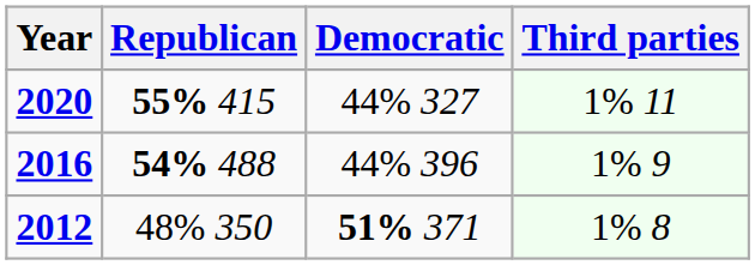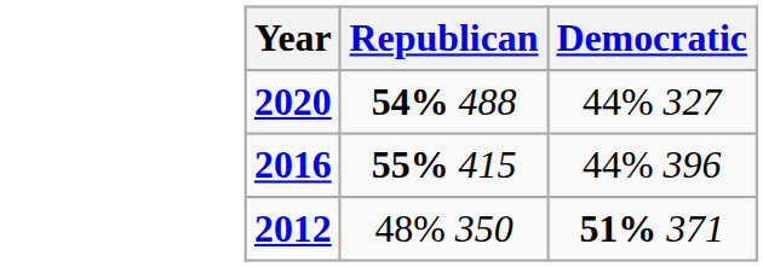- column: Third parties | 1% 11 | 1% 9 | 1% 8
2020 | Republican: 55% 415 -> 54% 488
2016 | Republican: 54% 488 -> 55% 415
